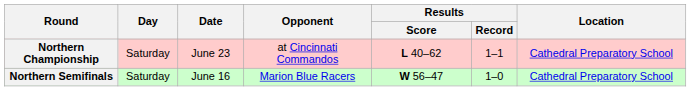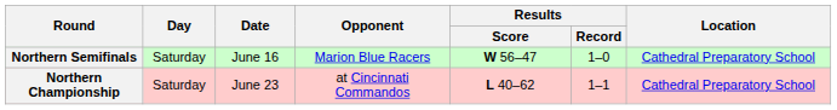rows swapped: Northern Semifinals <-> Northern Championship
